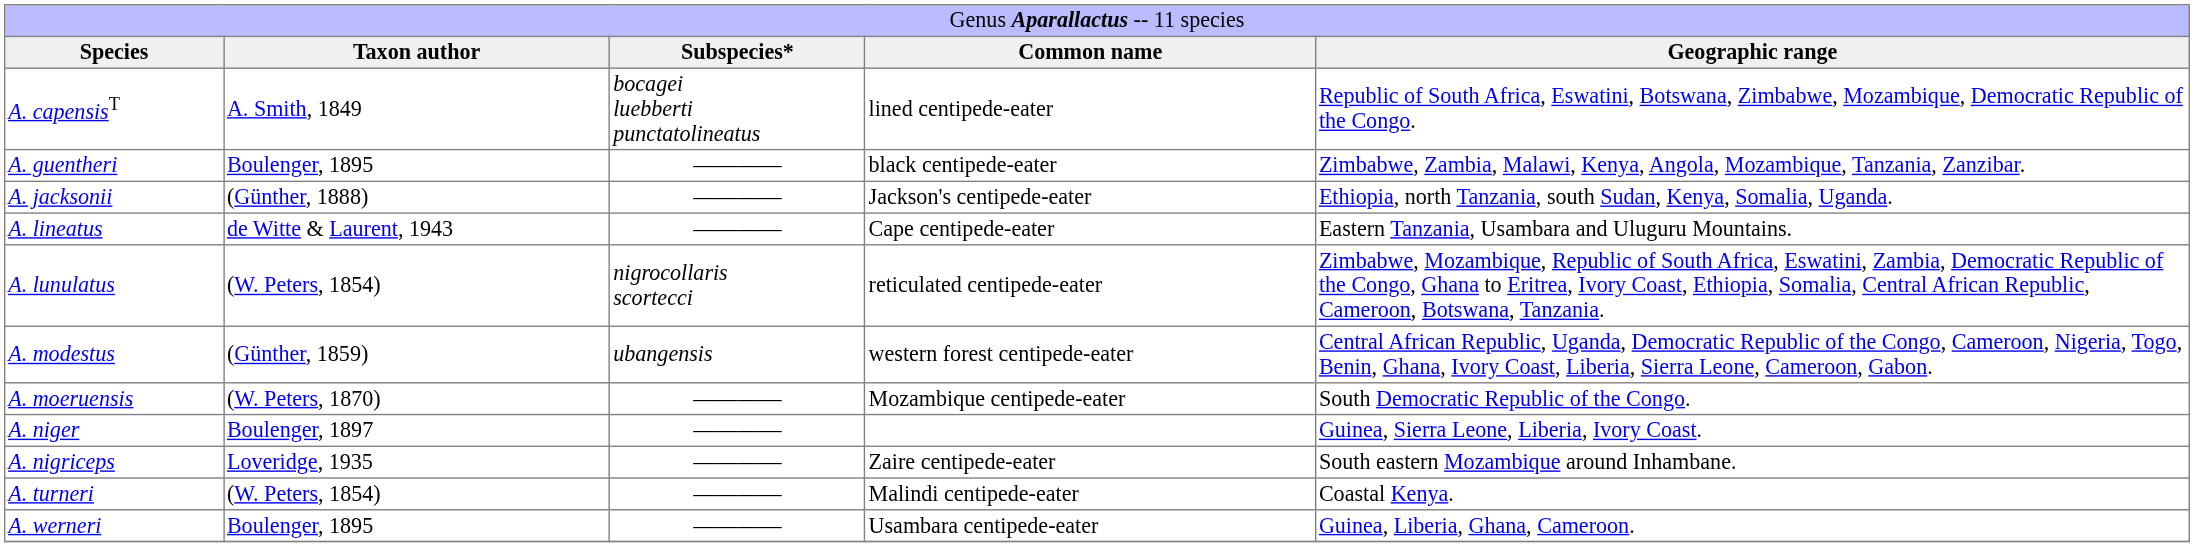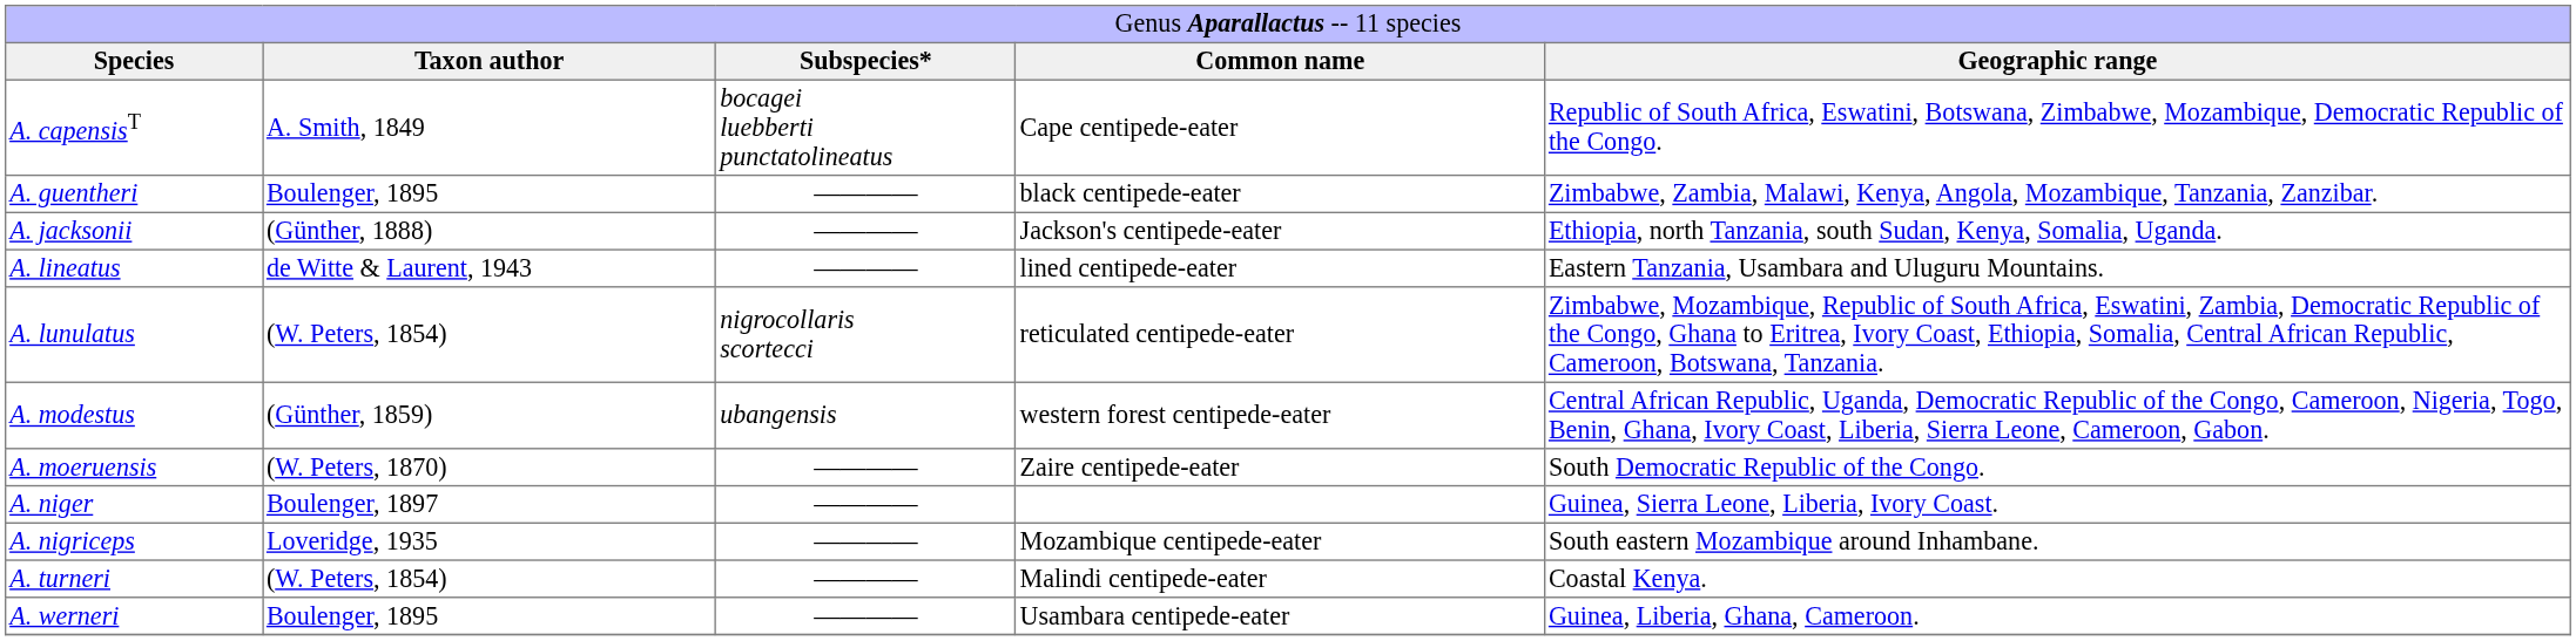A. capensisT | column 4: lined centipede-eater -> Cape centipede-eater
A. lineatus | column 4: Cape centipede-eater -> lined centipede-eater
A. moeruensis | column 4: Mozambique centipede-eater -> Zaire centipede-eater
A. nigriceps | column 4: Zaire centipede-eater -> Mozambique centipede-eater
